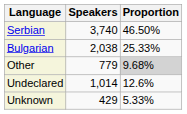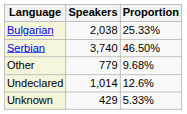rows swapped: Serbian <-> Bulgarian
Other | Proportion: lightgrey background -> no background
